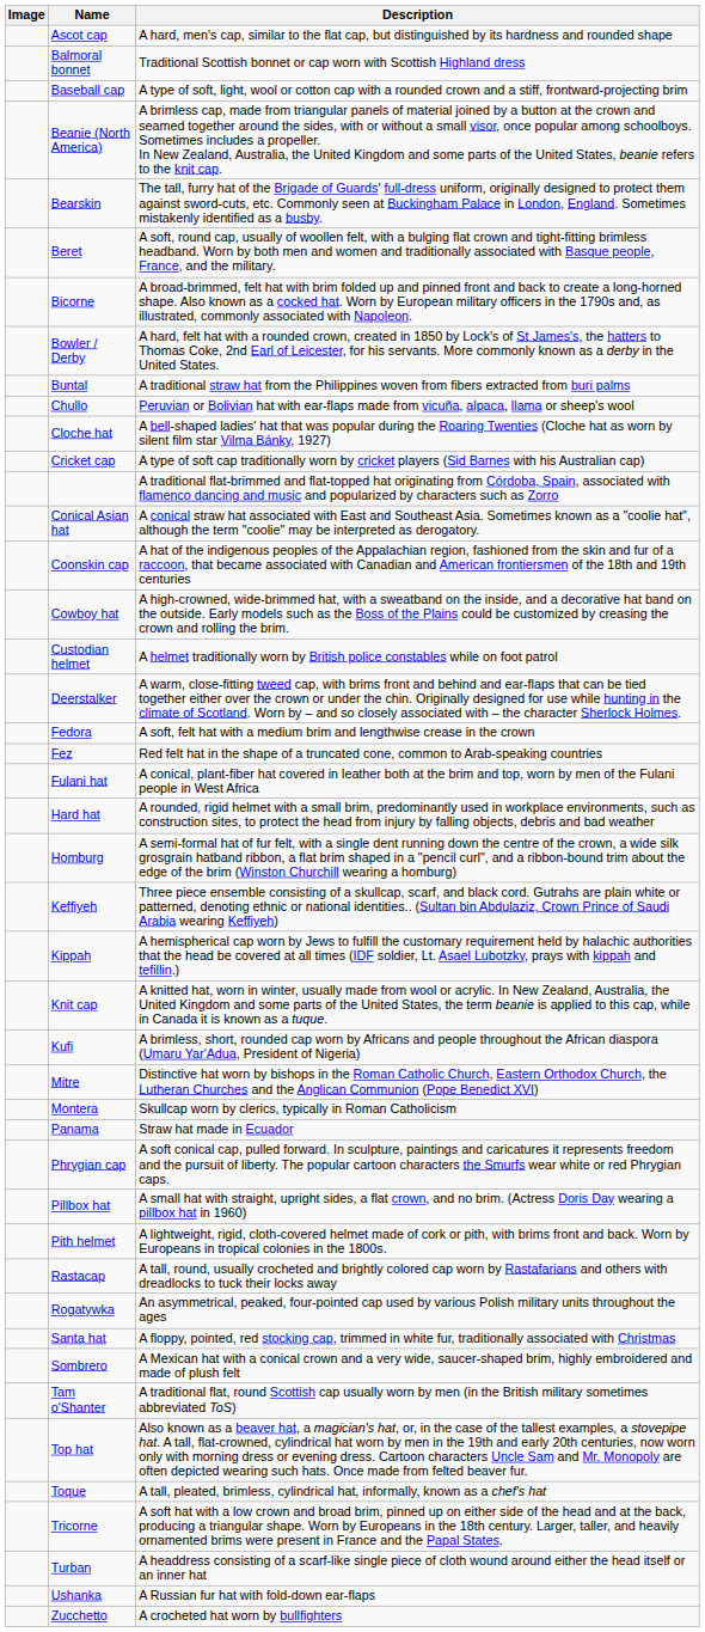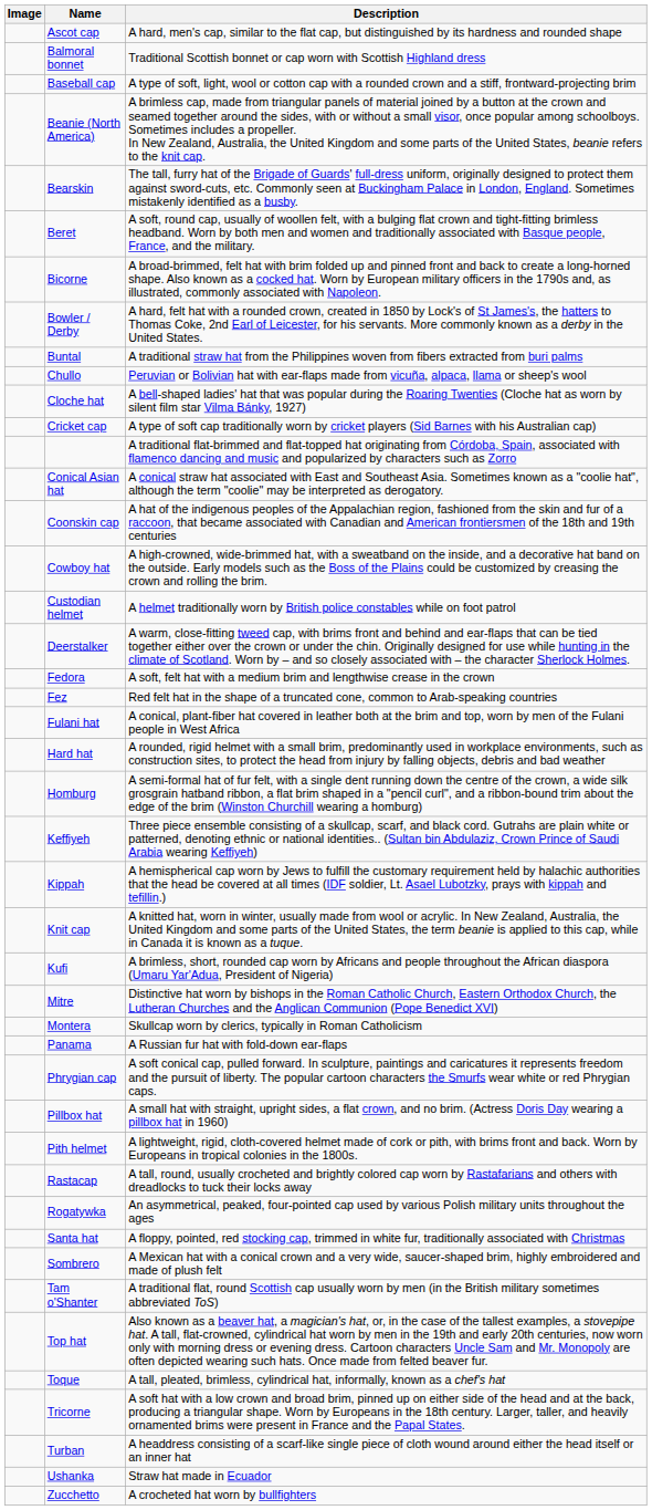Panama | Description: Straw hat made in Ecuador -> A Russian fur hat with fold-down ear-flaps
Ushanka | Description: A Russian fur hat with fold-down ear-flaps -> Straw hat made in Ecuador
